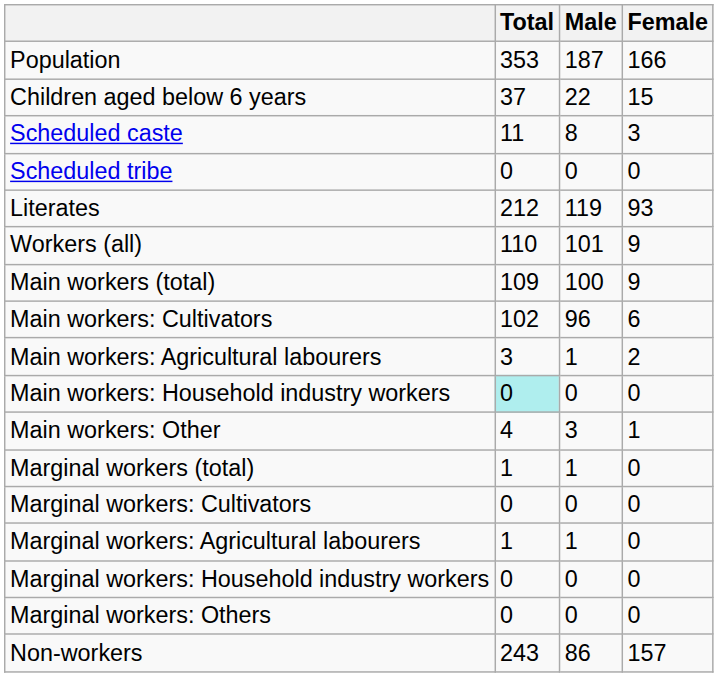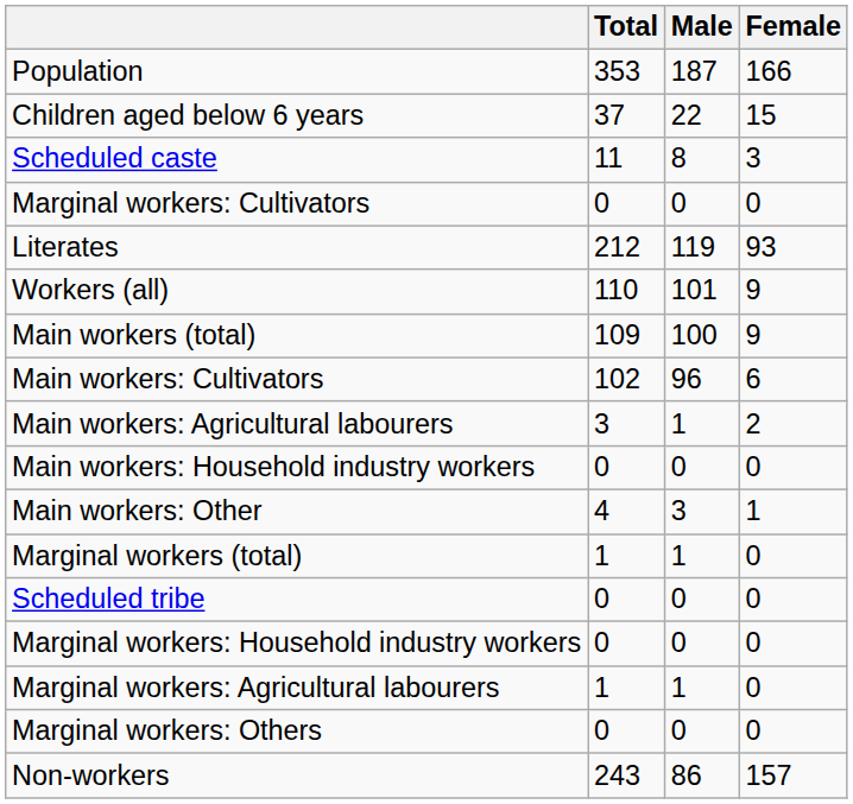rows swapped: Scheduled tribe <-> Marginal workers: Cultivators
Main workers: Household industry workers | Total: paleturquoise background -> no background
rows swapped: Marginal workers: Agricultural labourers <-> Marginal workers: Household industry workers
